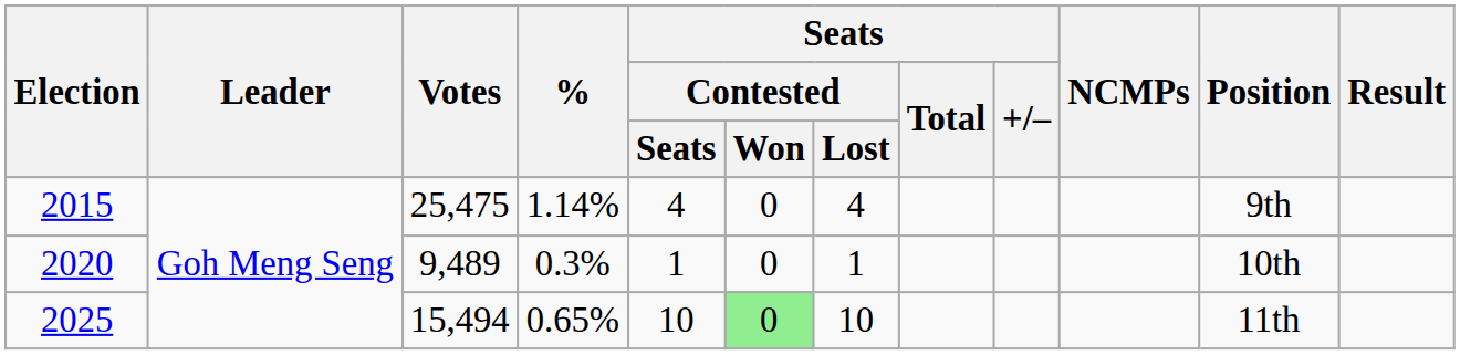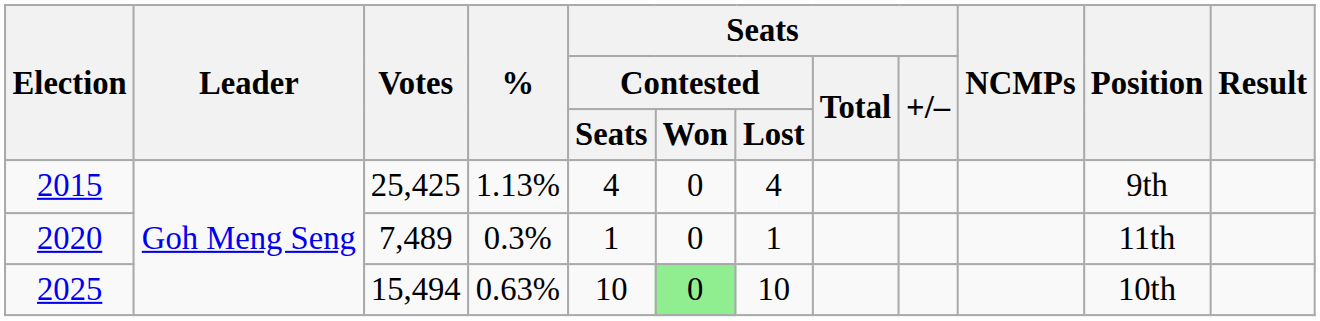2015 | Votes: 25,475 -> 25,425
2015 | %: 1.14% -> 1.13%
2020 | Votes: 9,489 -> 7,489
2020 | Position: 10th -> 11th
2025 | %: 0.65% -> 0.63%
2025 | Position: 11th -> 10th
